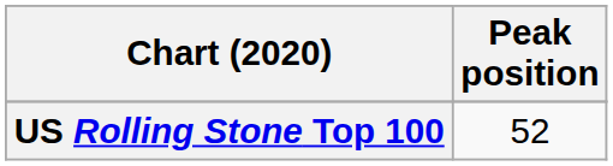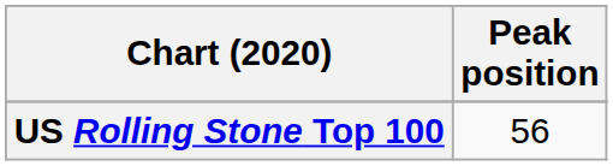US Rolling Stone Top 100 | Peak position: 52 -> 56
